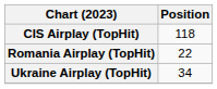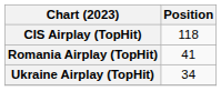Romania Airplay (TopHit) | Position: 22 -> 41
